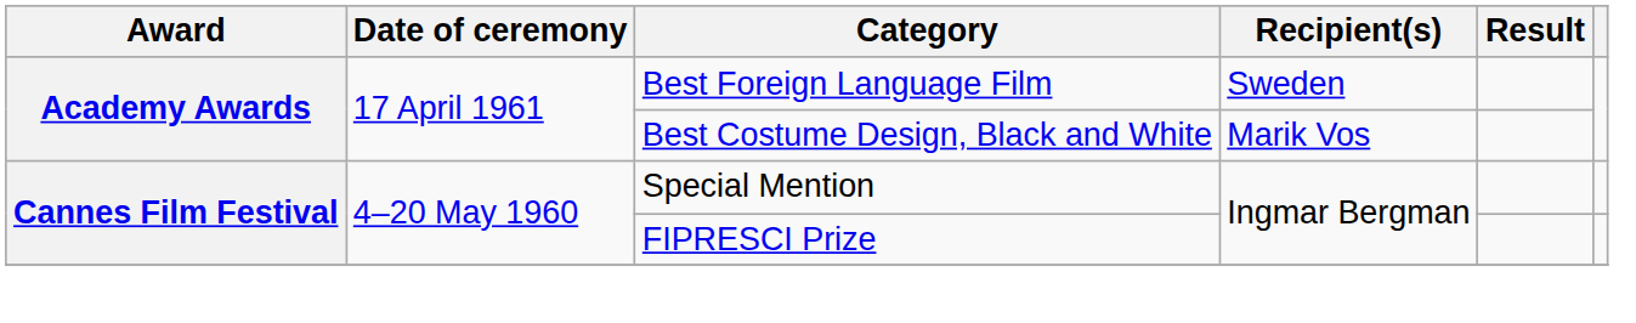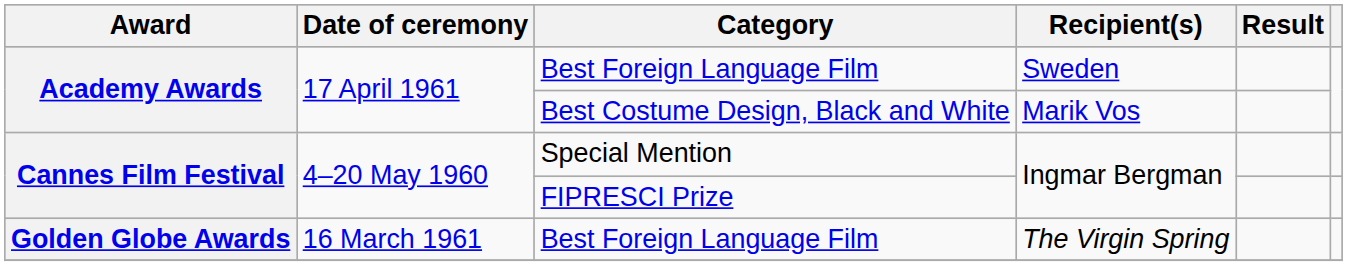+ row: Golden Globe Awards | 16 March 1961 | Best Foreign Language Film | The Virgin Spring
